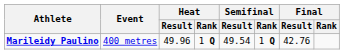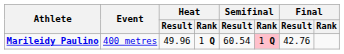Marileidy Paulino | Semifinal / Result: 49.54 -> 60.54
Marileidy Paulino | Semifinal / Rank: no background -> pink background
